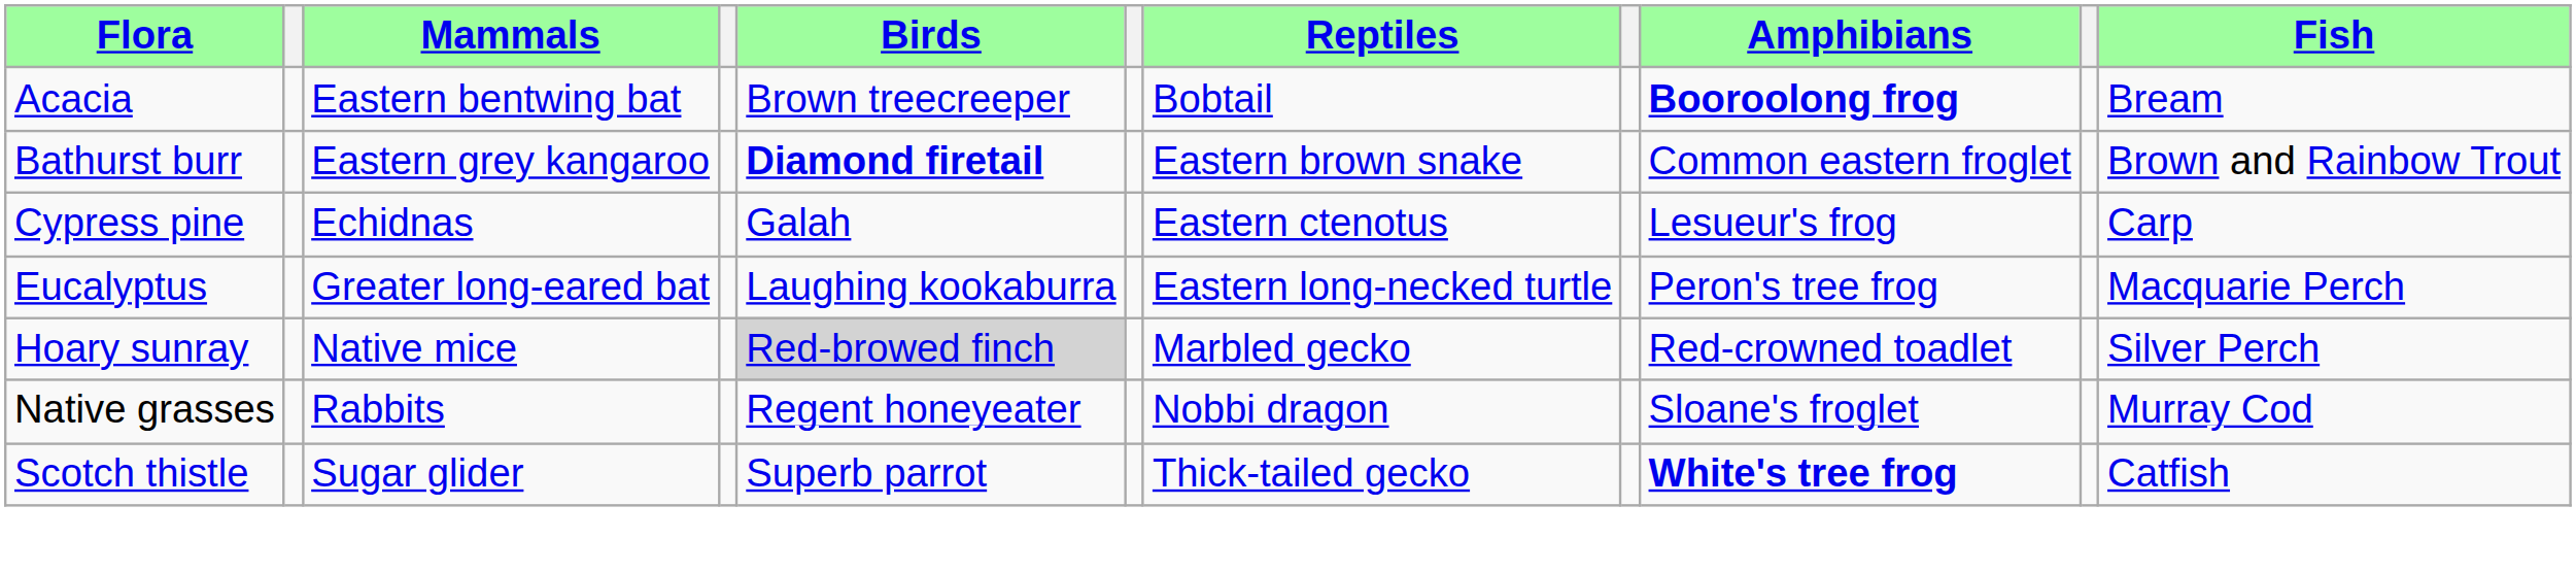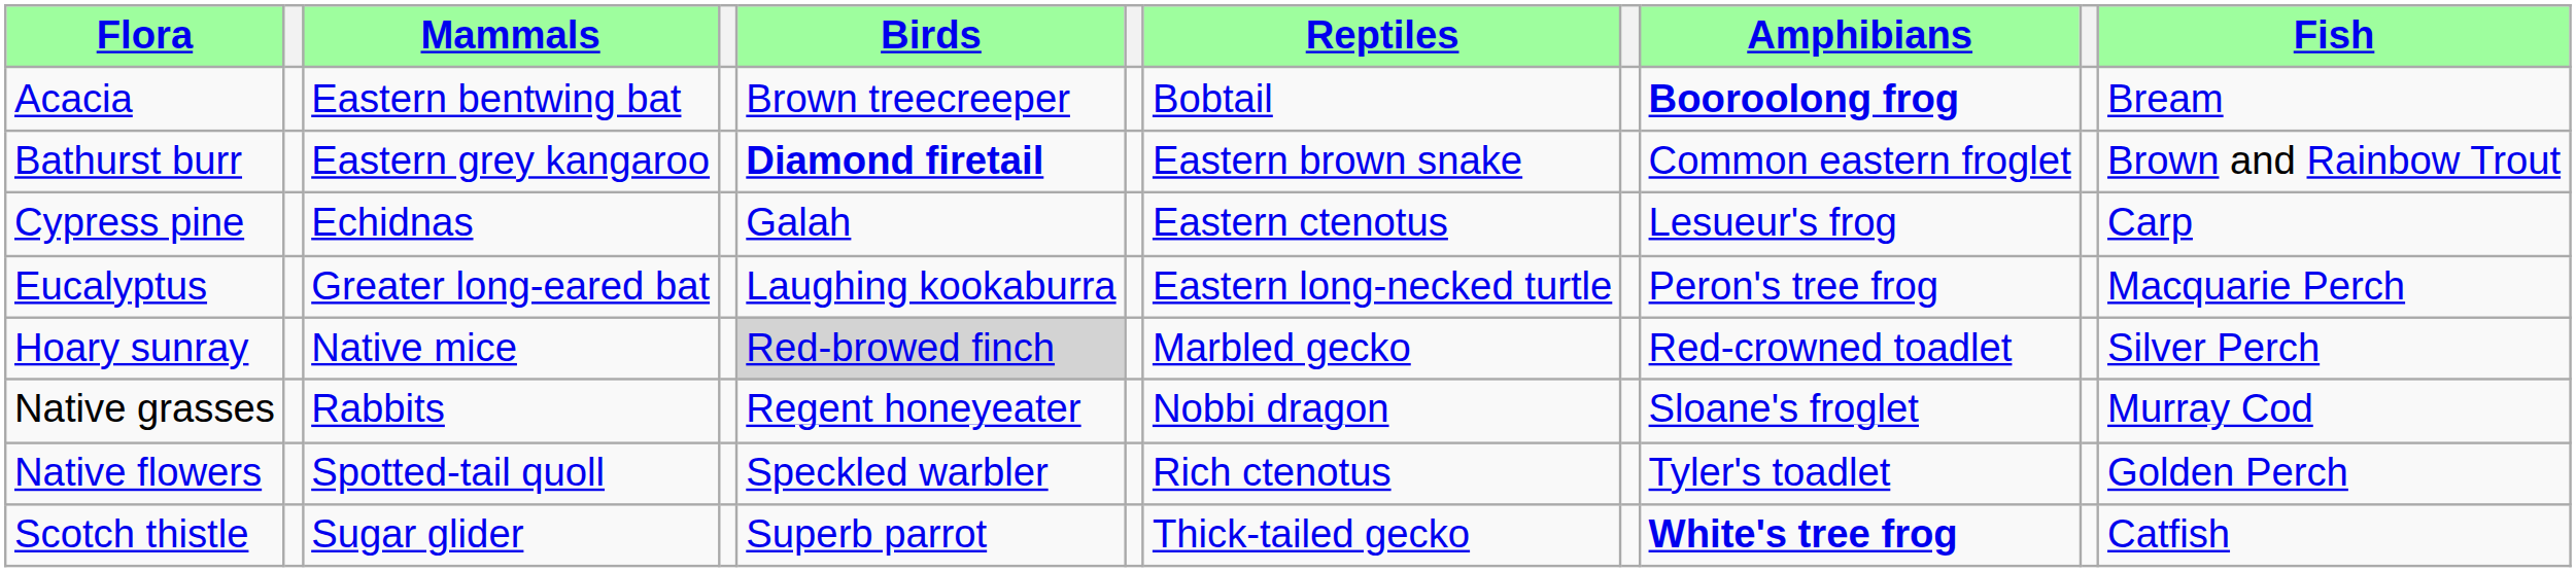+ row: Native flowers | Spotted‐tail quoll | Speckled warbler | Rich ctenotus | Tyler's toadlet | Golden Perch
